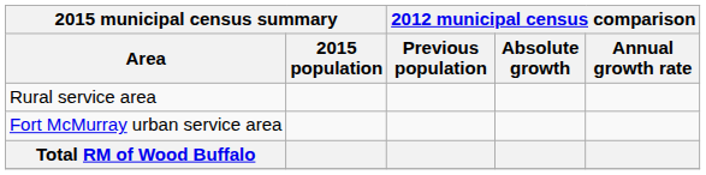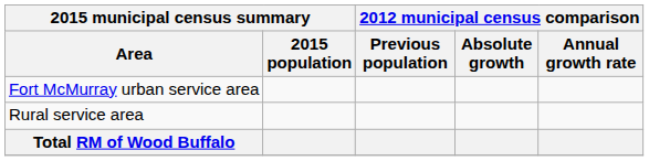rows swapped: Fort McMurray urban service area <-> Rural service area
